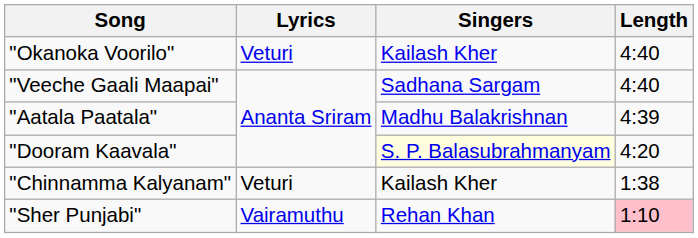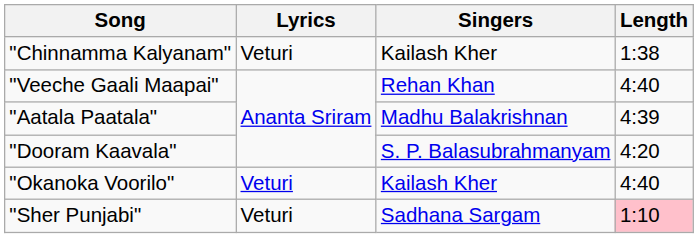rows swapped: "Okanoka Voorilo" <-> "Chinnamma Kalyanam"
"Veeche Gaali Maapai" | Singers: Sadhana Sargam -> Rehan Khan
"Dooram Kaavala" | Singers: lightyellow background -> no background
"Sher Punjabi" | Lyrics: Vairamuthu -> Veturi
"Sher Punjabi" | Singers: Rehan Khan -> Sadhana Sargam
